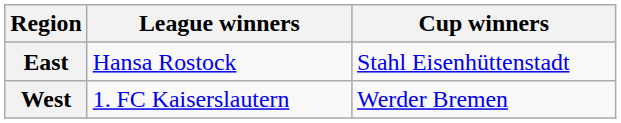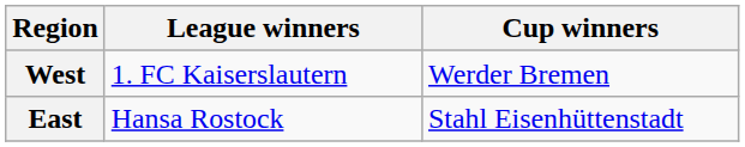rows swapped: West <-> East
